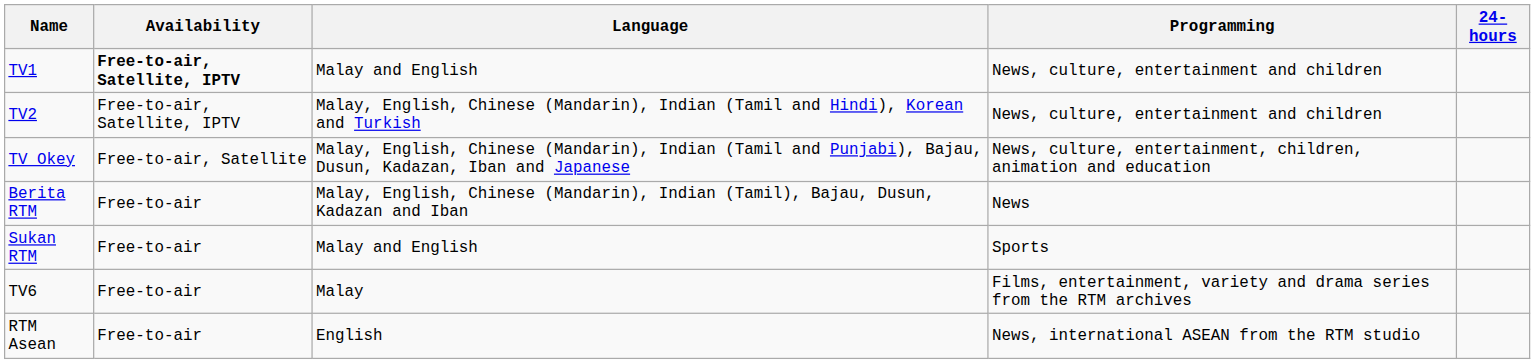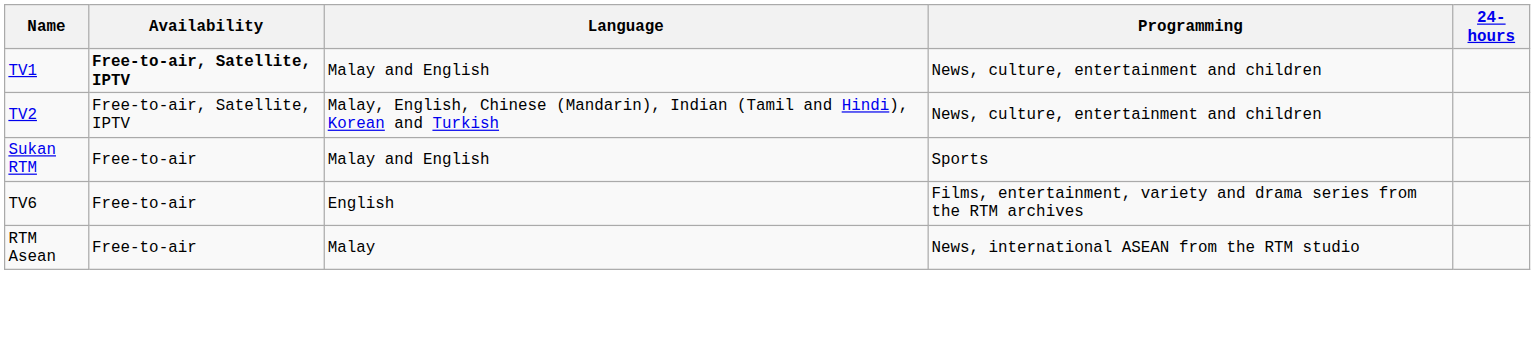- row: TV Okey | Free-to-air, Satellite | Malay, English, Chinese (Mandarin), Indian (Tamil and Punjabi), Bajau, Dusun, Kadazan, Iban and Japanese | News, culture, entertainment, children, animation and education
- row: Berita RTM | Free-to-air | Malay, English, Chinese (Mandarin), Indian (Tamil), Bajau, Dusun, Kadazan and Iban | News
TV6 | Language: Malay -> English
RTM Asean | Language: English -> Malay
